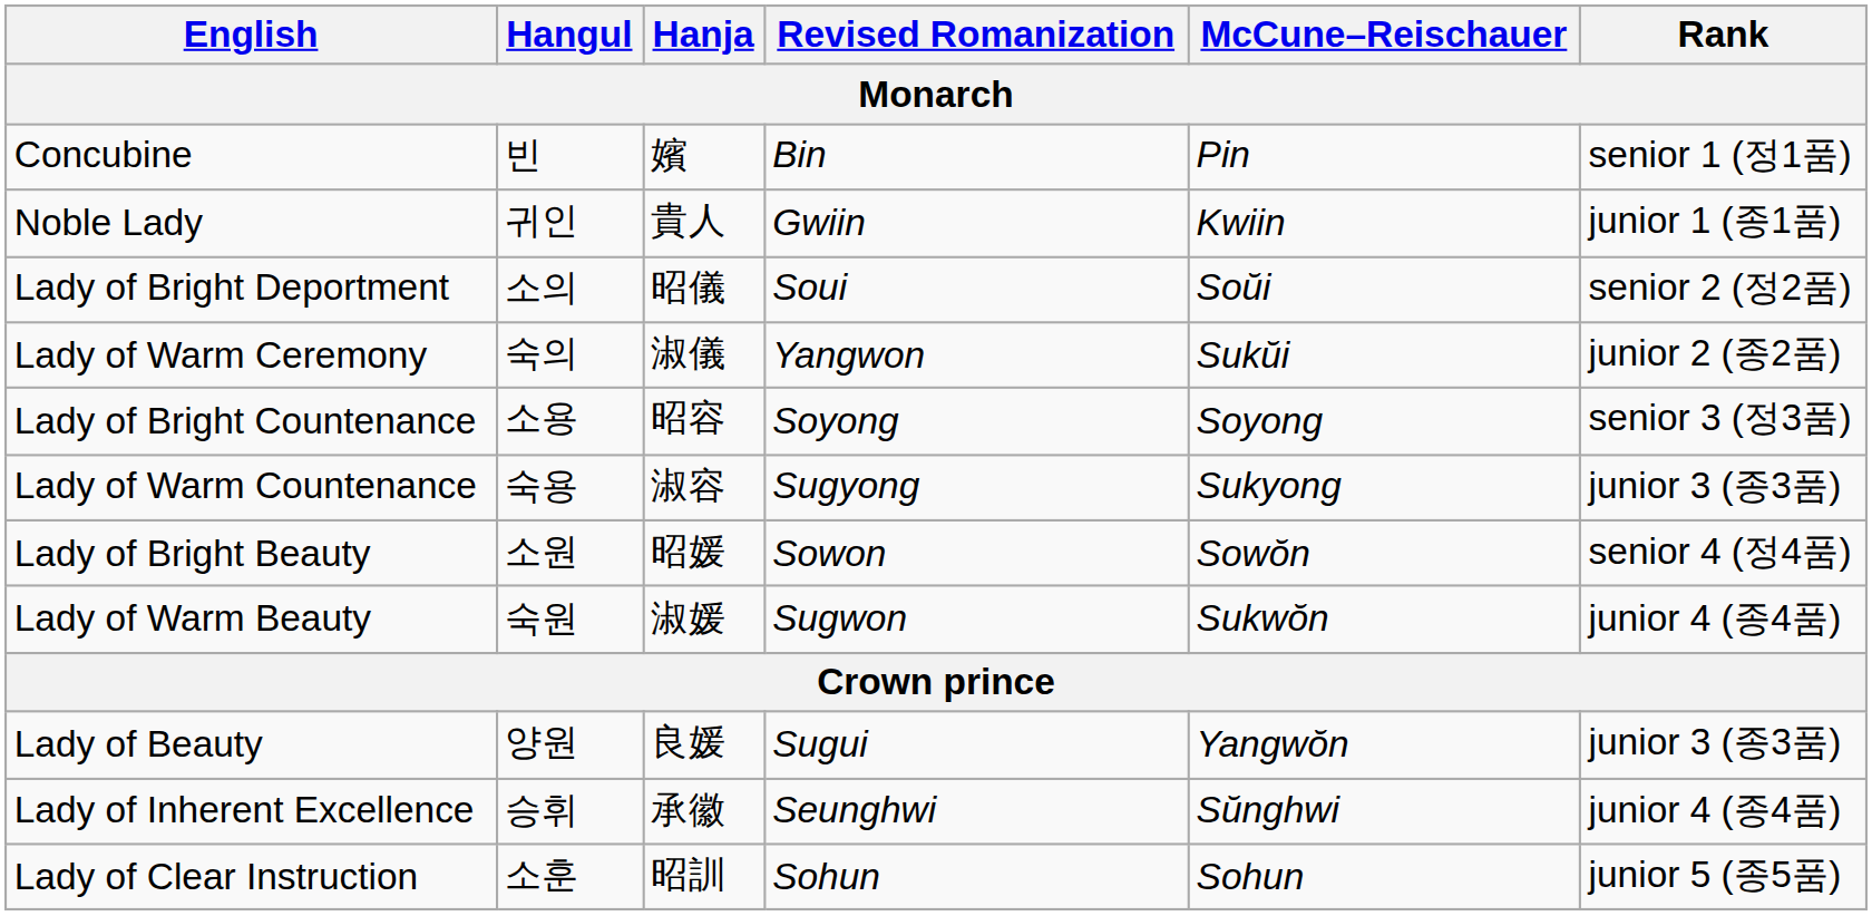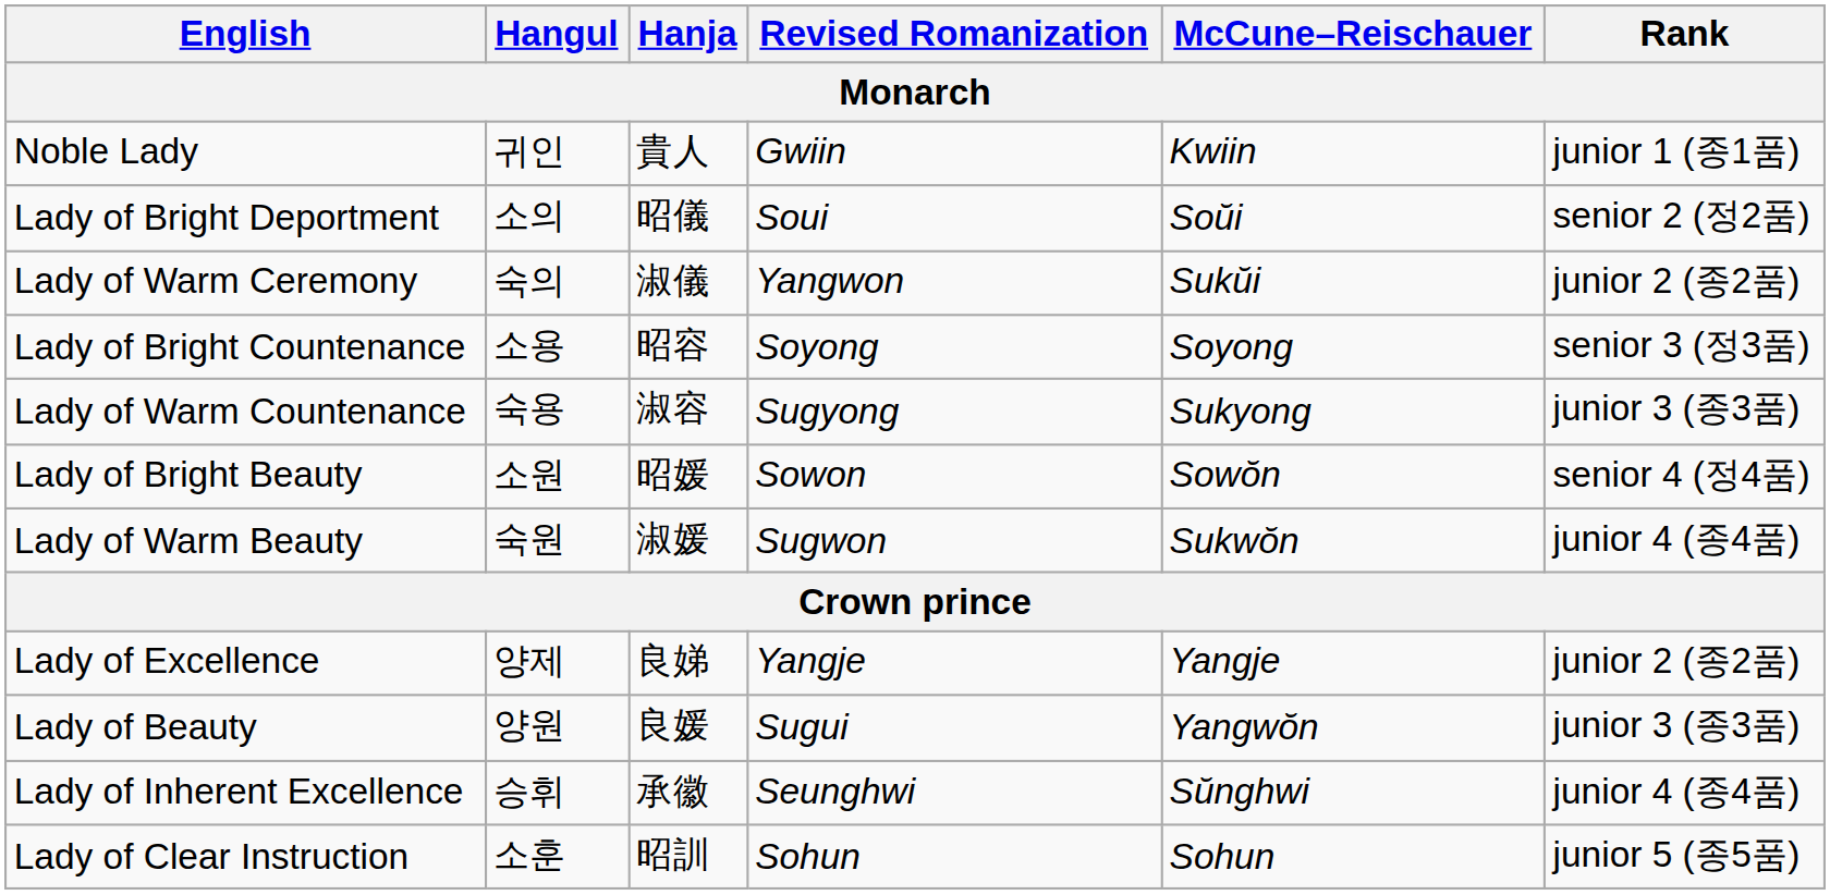- row: Concubine | 빈 | 嬪 | Bin | Pin | senior 1 (정1품)
+ row: Lady of Excellence | 양제 | 良娣 | Yangje | Yangje | junior 2 (종2품)
